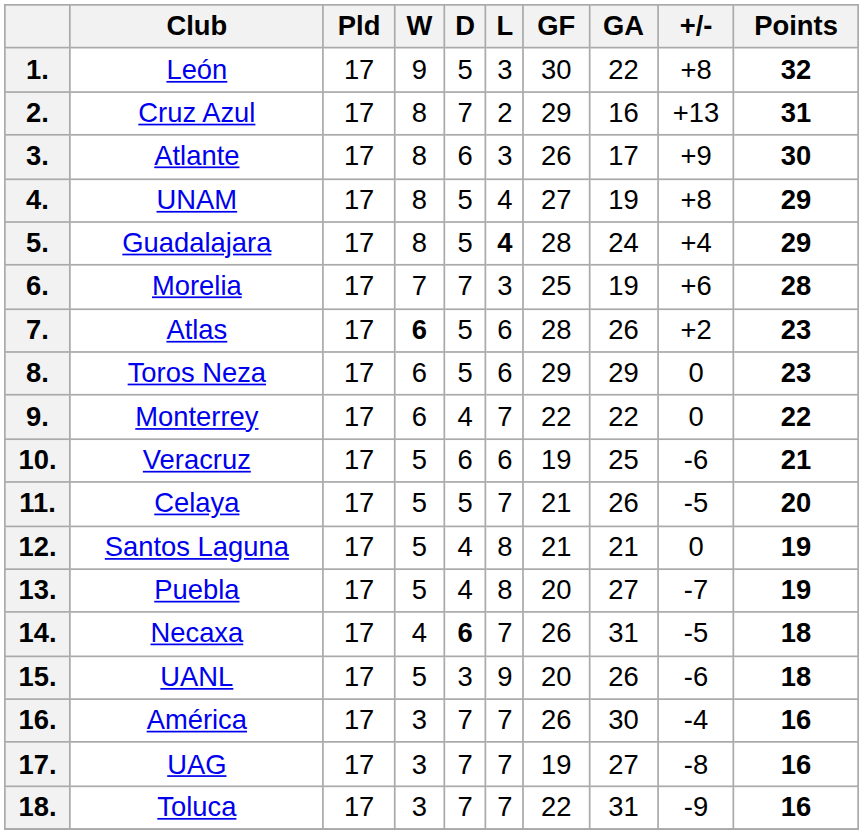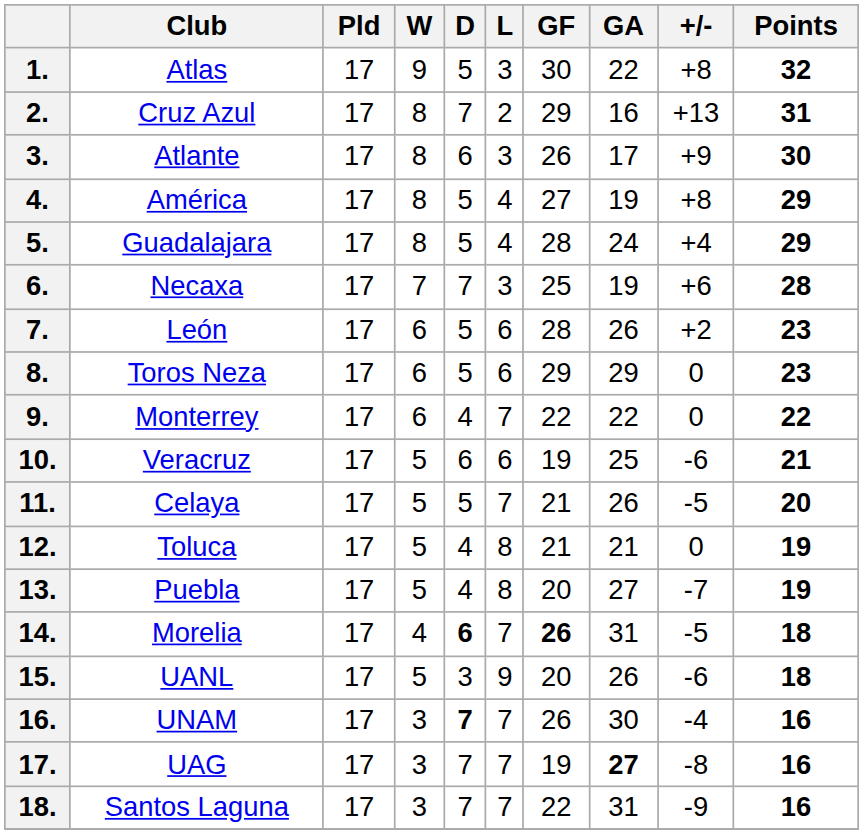1. | Club: León -> Atlas
4. | Club: UNAM -> América
5. | L: bold -> normal
6. | Club: Morelia -> Necaxa
7. | Club: Atlas -> León
7. | W: bold -> normal
12. | Club: Santos Laguna -> Toluca
14. | Club: Necaxa -> Morelia
14. | GF: normal -> bold
16. | Club: América -> UNAM
16. | D: normal -> bold
17. | GA: normal -> bold
18. | Club: Toluca -> Santos Laguna
